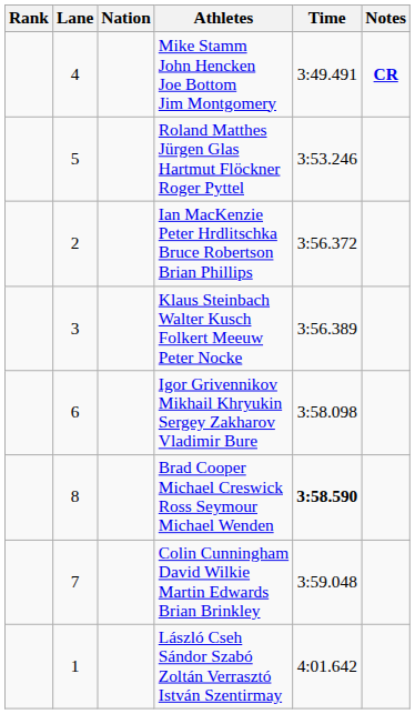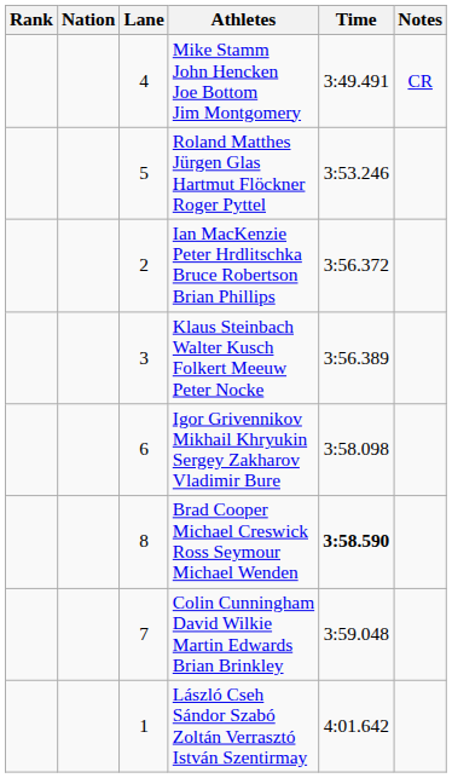columns swapped: Lane <-> Nation
Mike Stamm John Hencken Joe Bottom Jim Montgomery | Notes: bold -> normal
